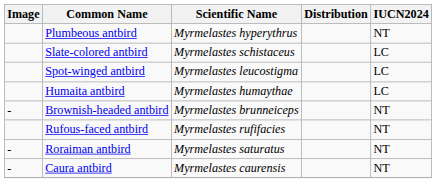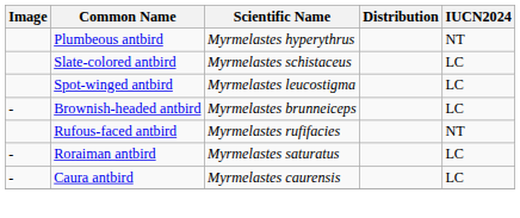- row: Humaita antbird | Myrmelastes humaythae | LC
Brownish-headed antbird | IUCN2024: NT -> LC
Roraiman antbird | IUCN2024: NT -> LC
Caura antbird | IUCN2024: NT -> LC
